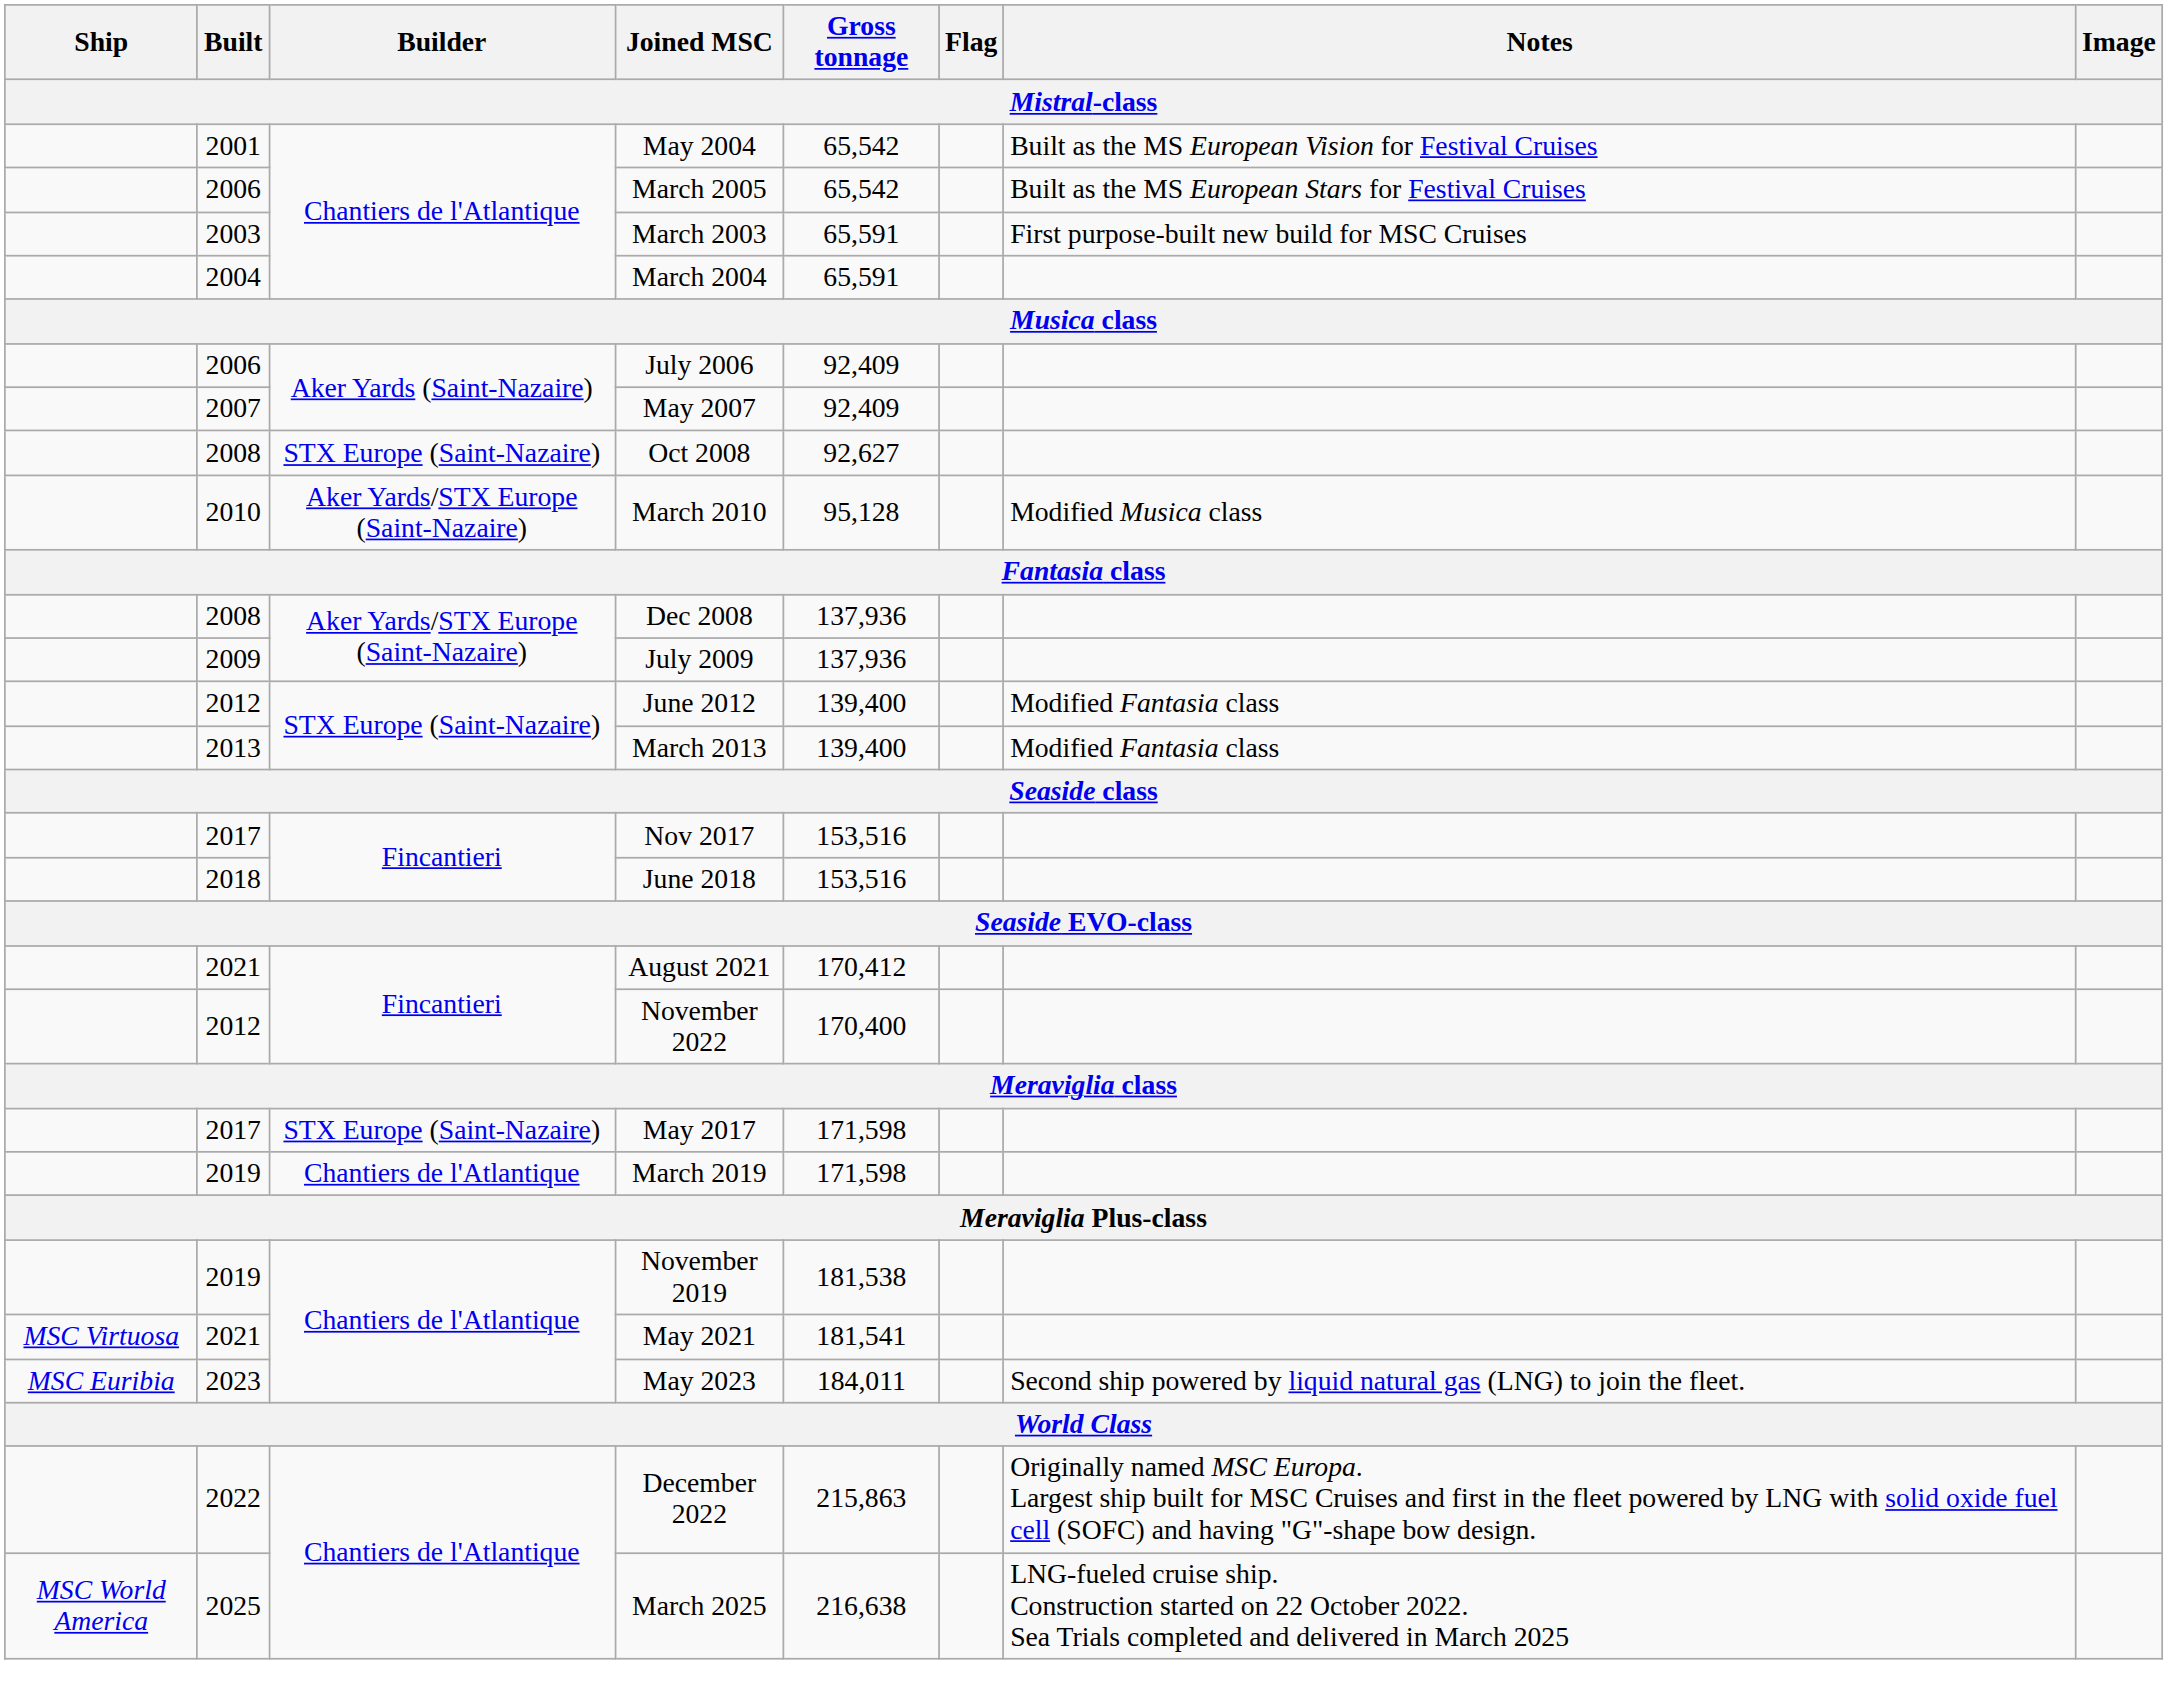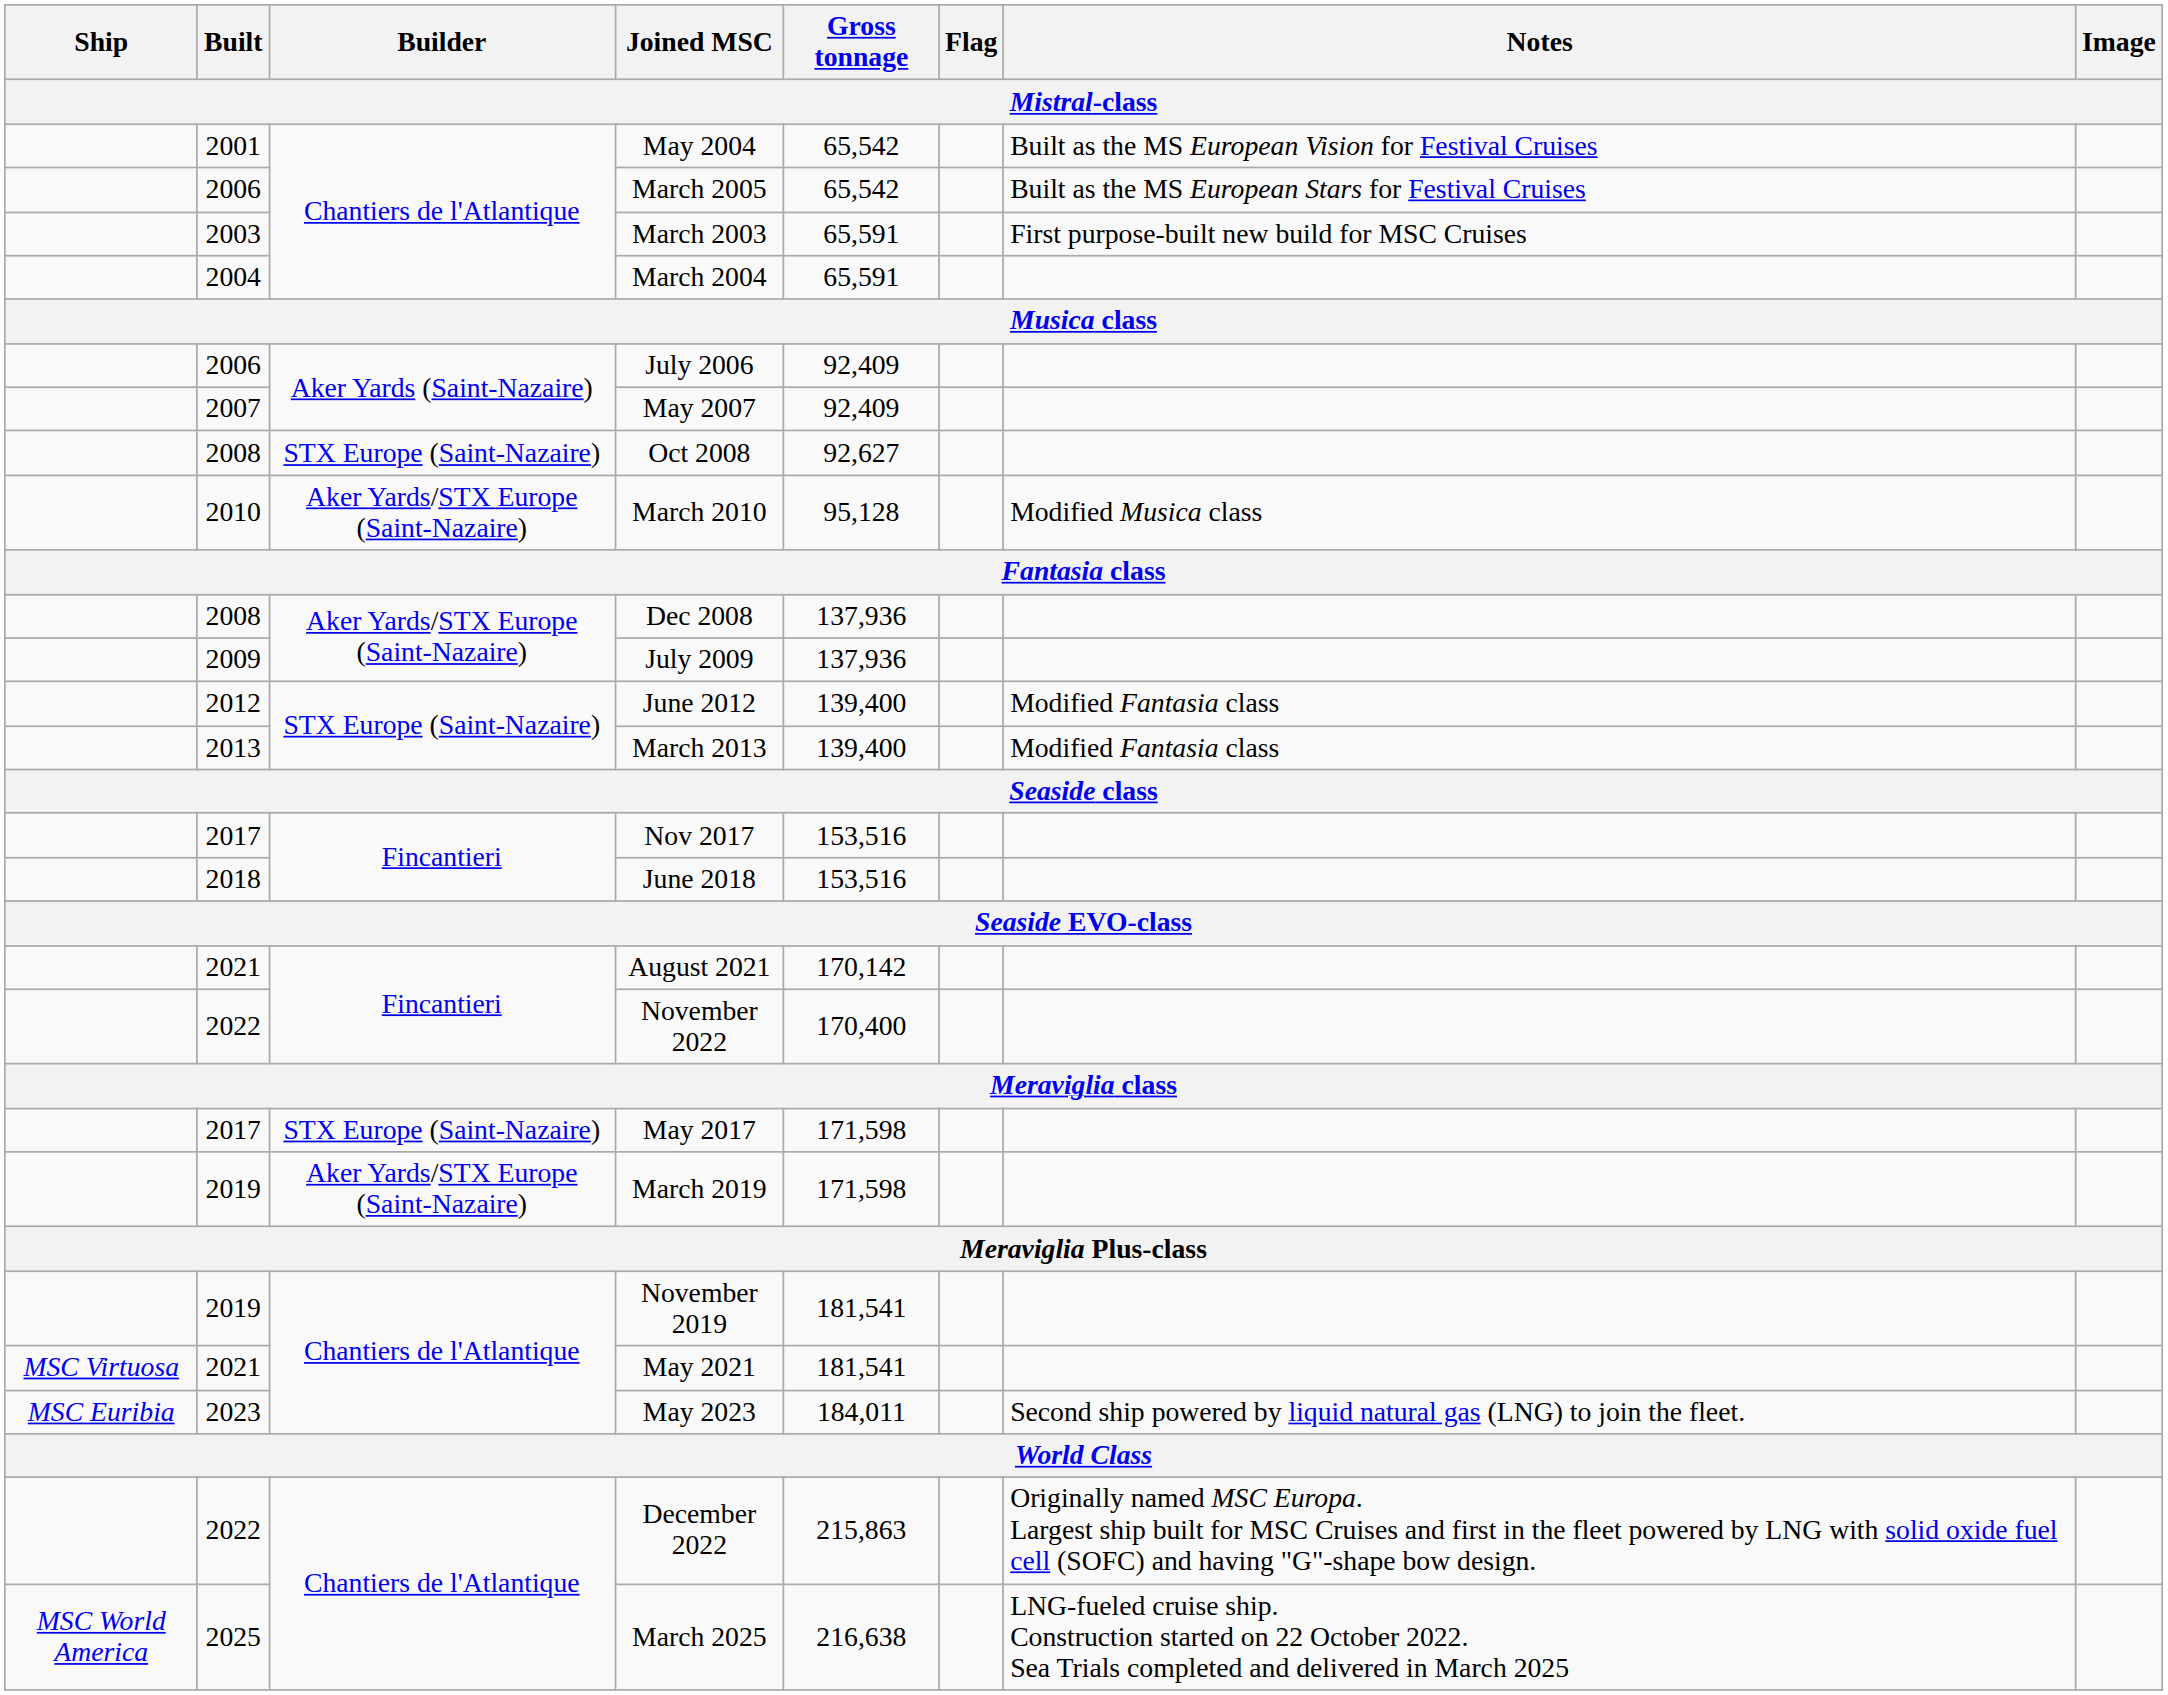August 2021 | Gross tonnage: 170,412 -> 170,142
November 2022 | Built: 2012 -> 2022
March 2019 | Builder: Chantiers de l'Atlantique -> Aker Yards/STX Europe (Saint-Nazaire)
November 2019 | Gross tonnage: 181,538 -> 181,541
